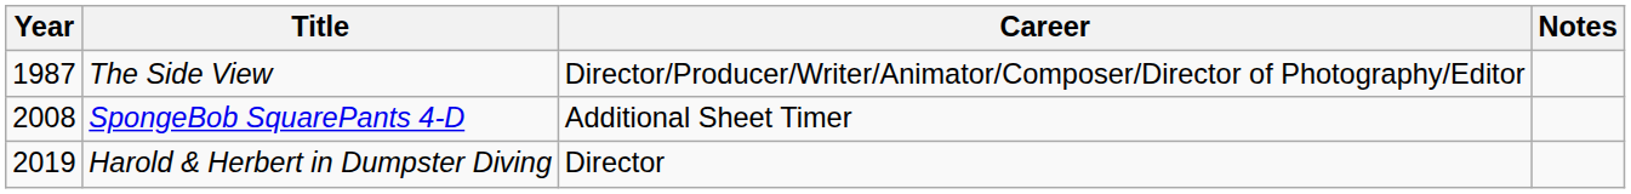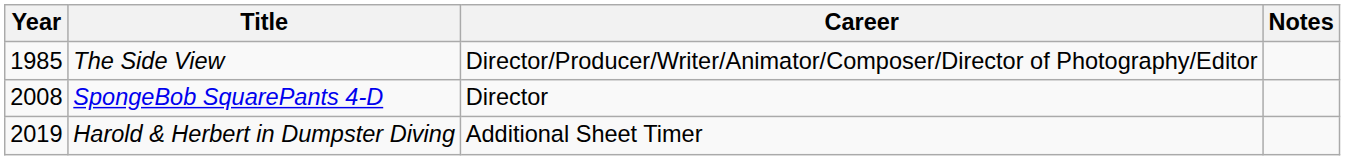The Side View | Year: 1987 -> 1985
SpongeBob SquarePants 4-D | Career: Additional Sheet Timer -> Director
Harold & Herbert in Dumpster Diving | Career: Director -> Additional Sheet Timer
